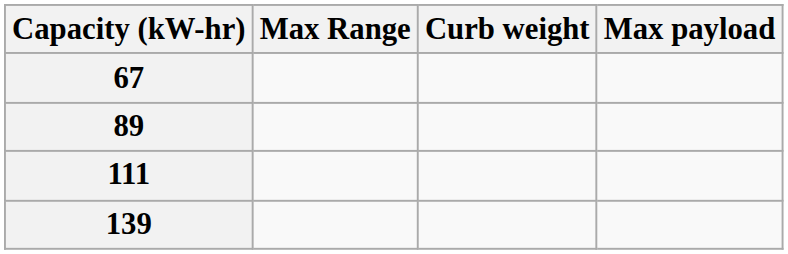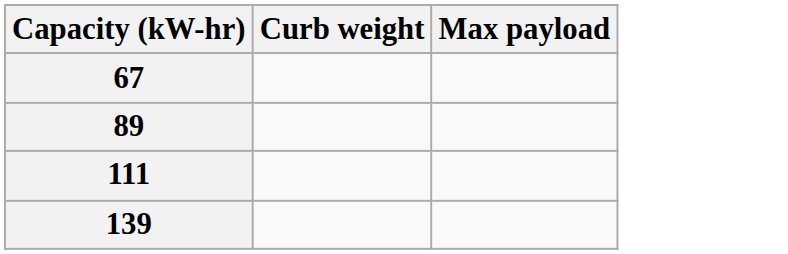- column: Max Range
